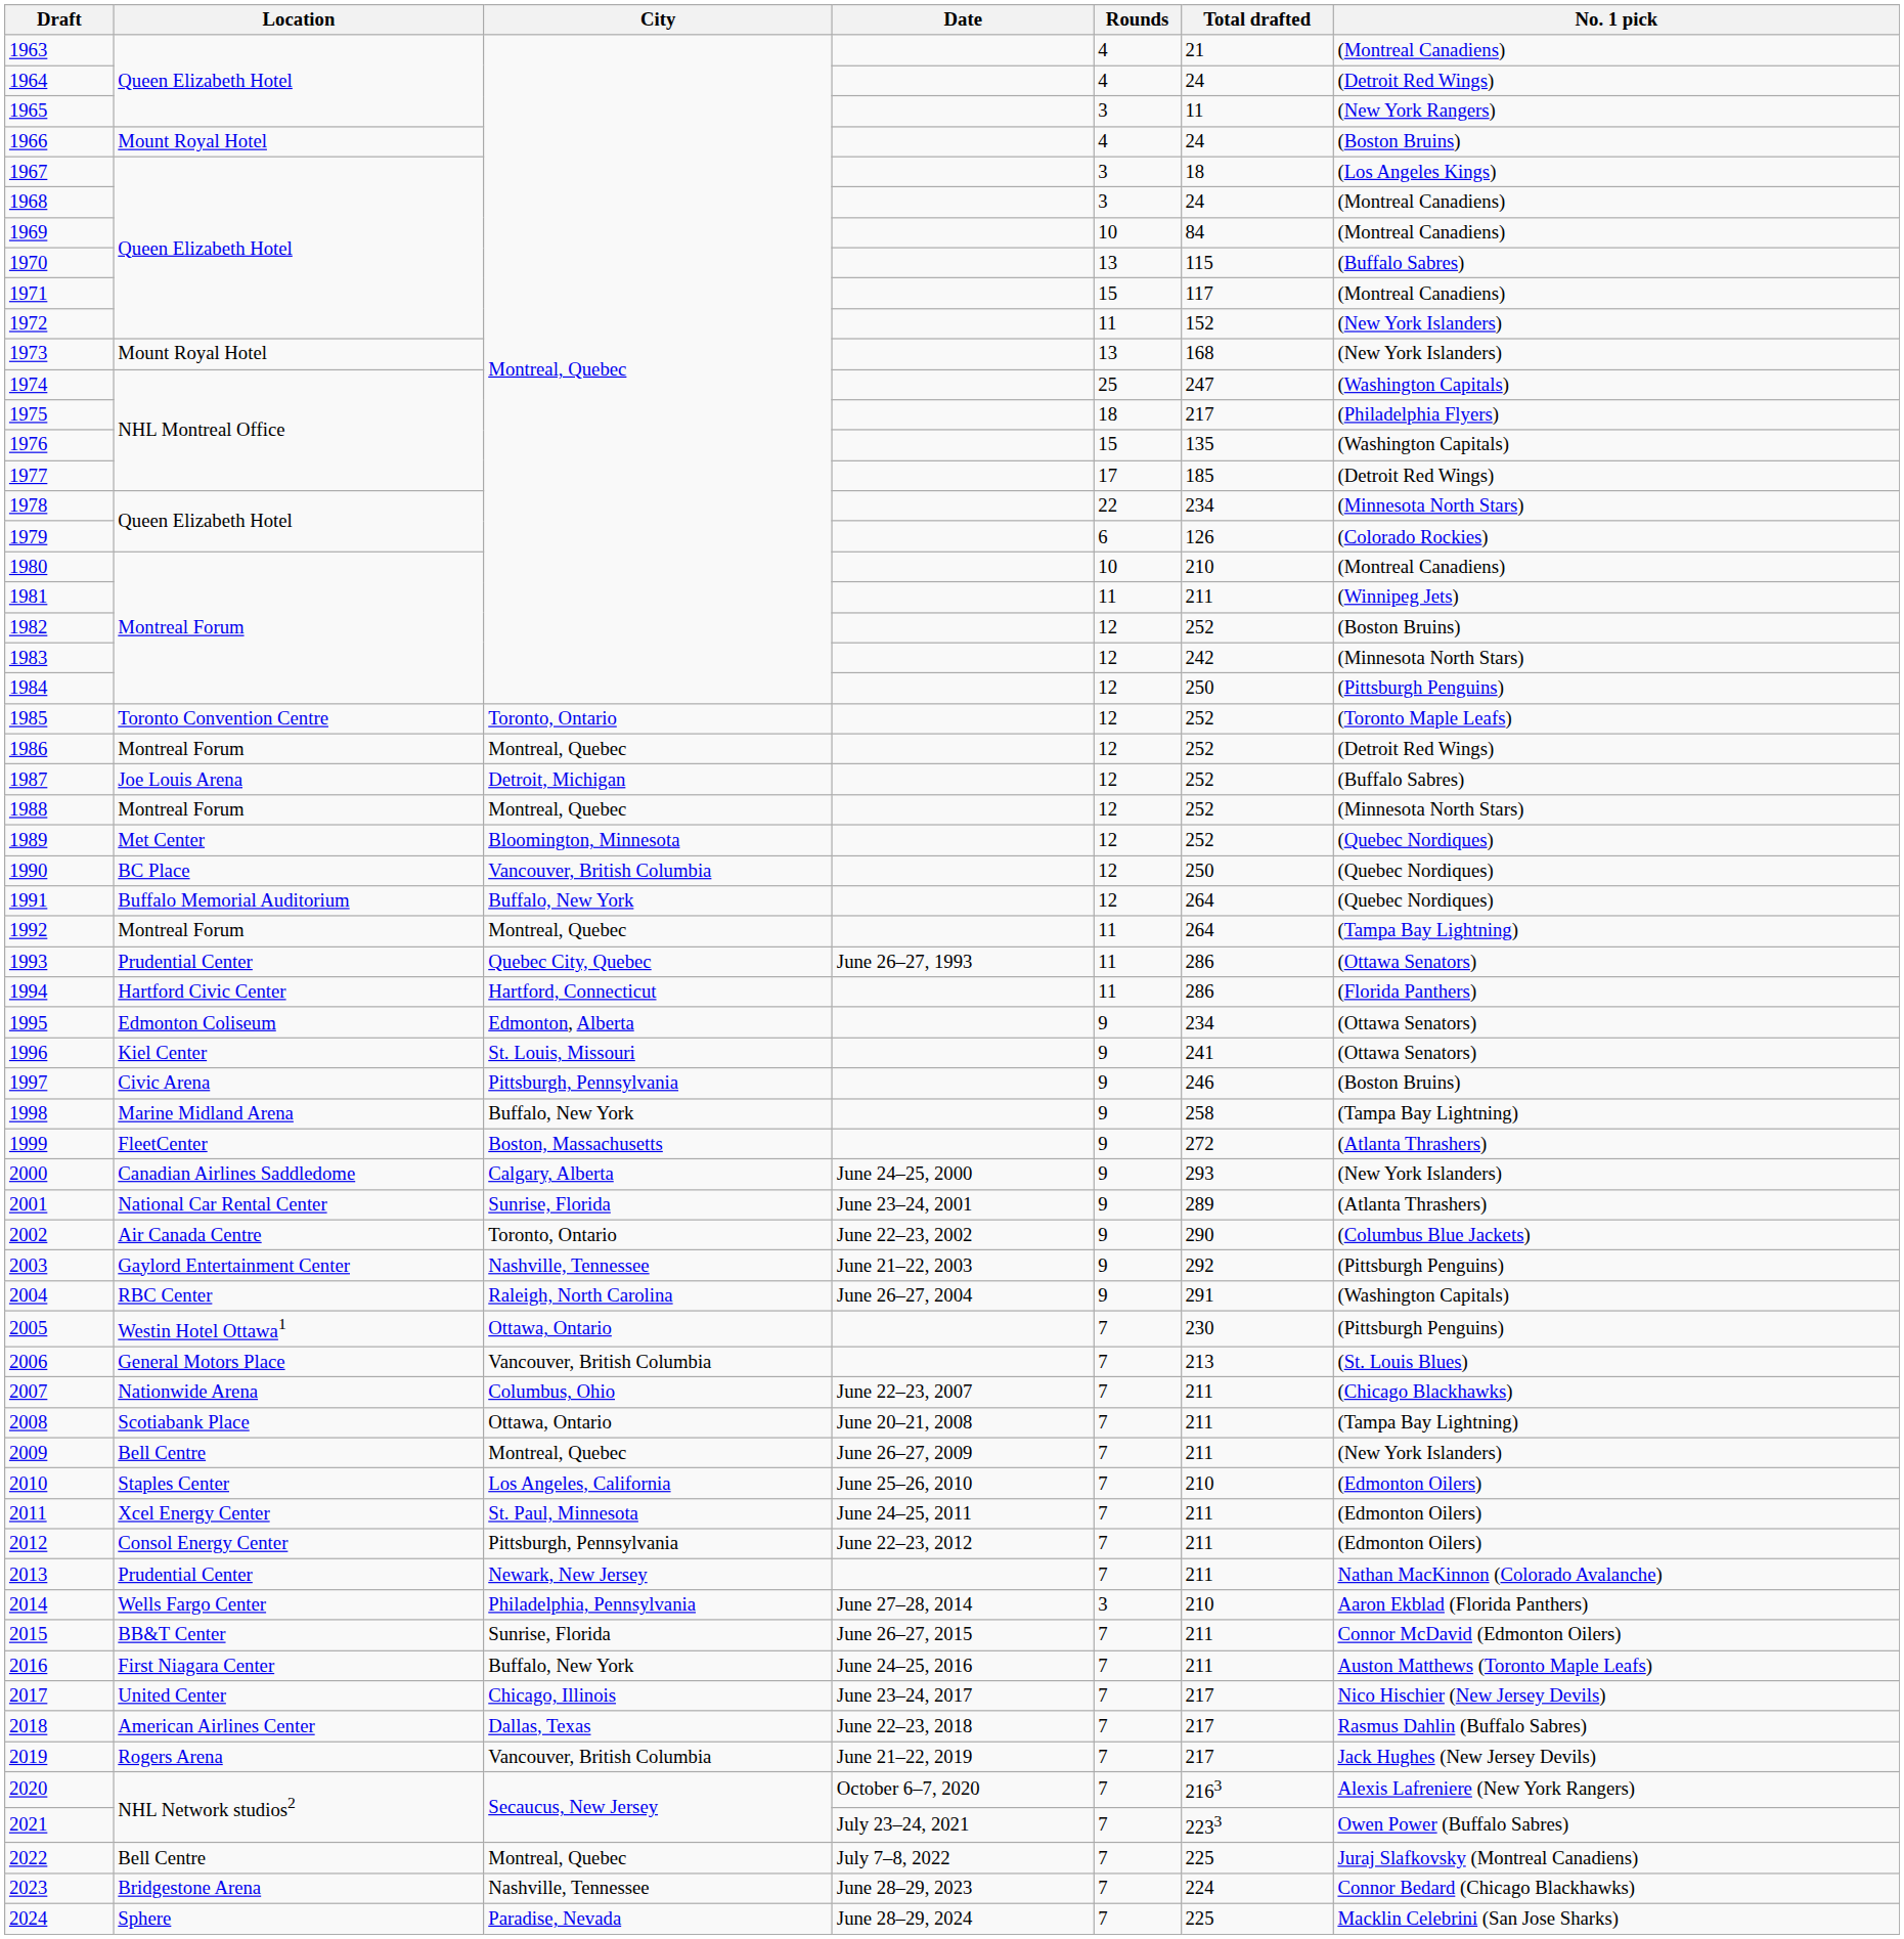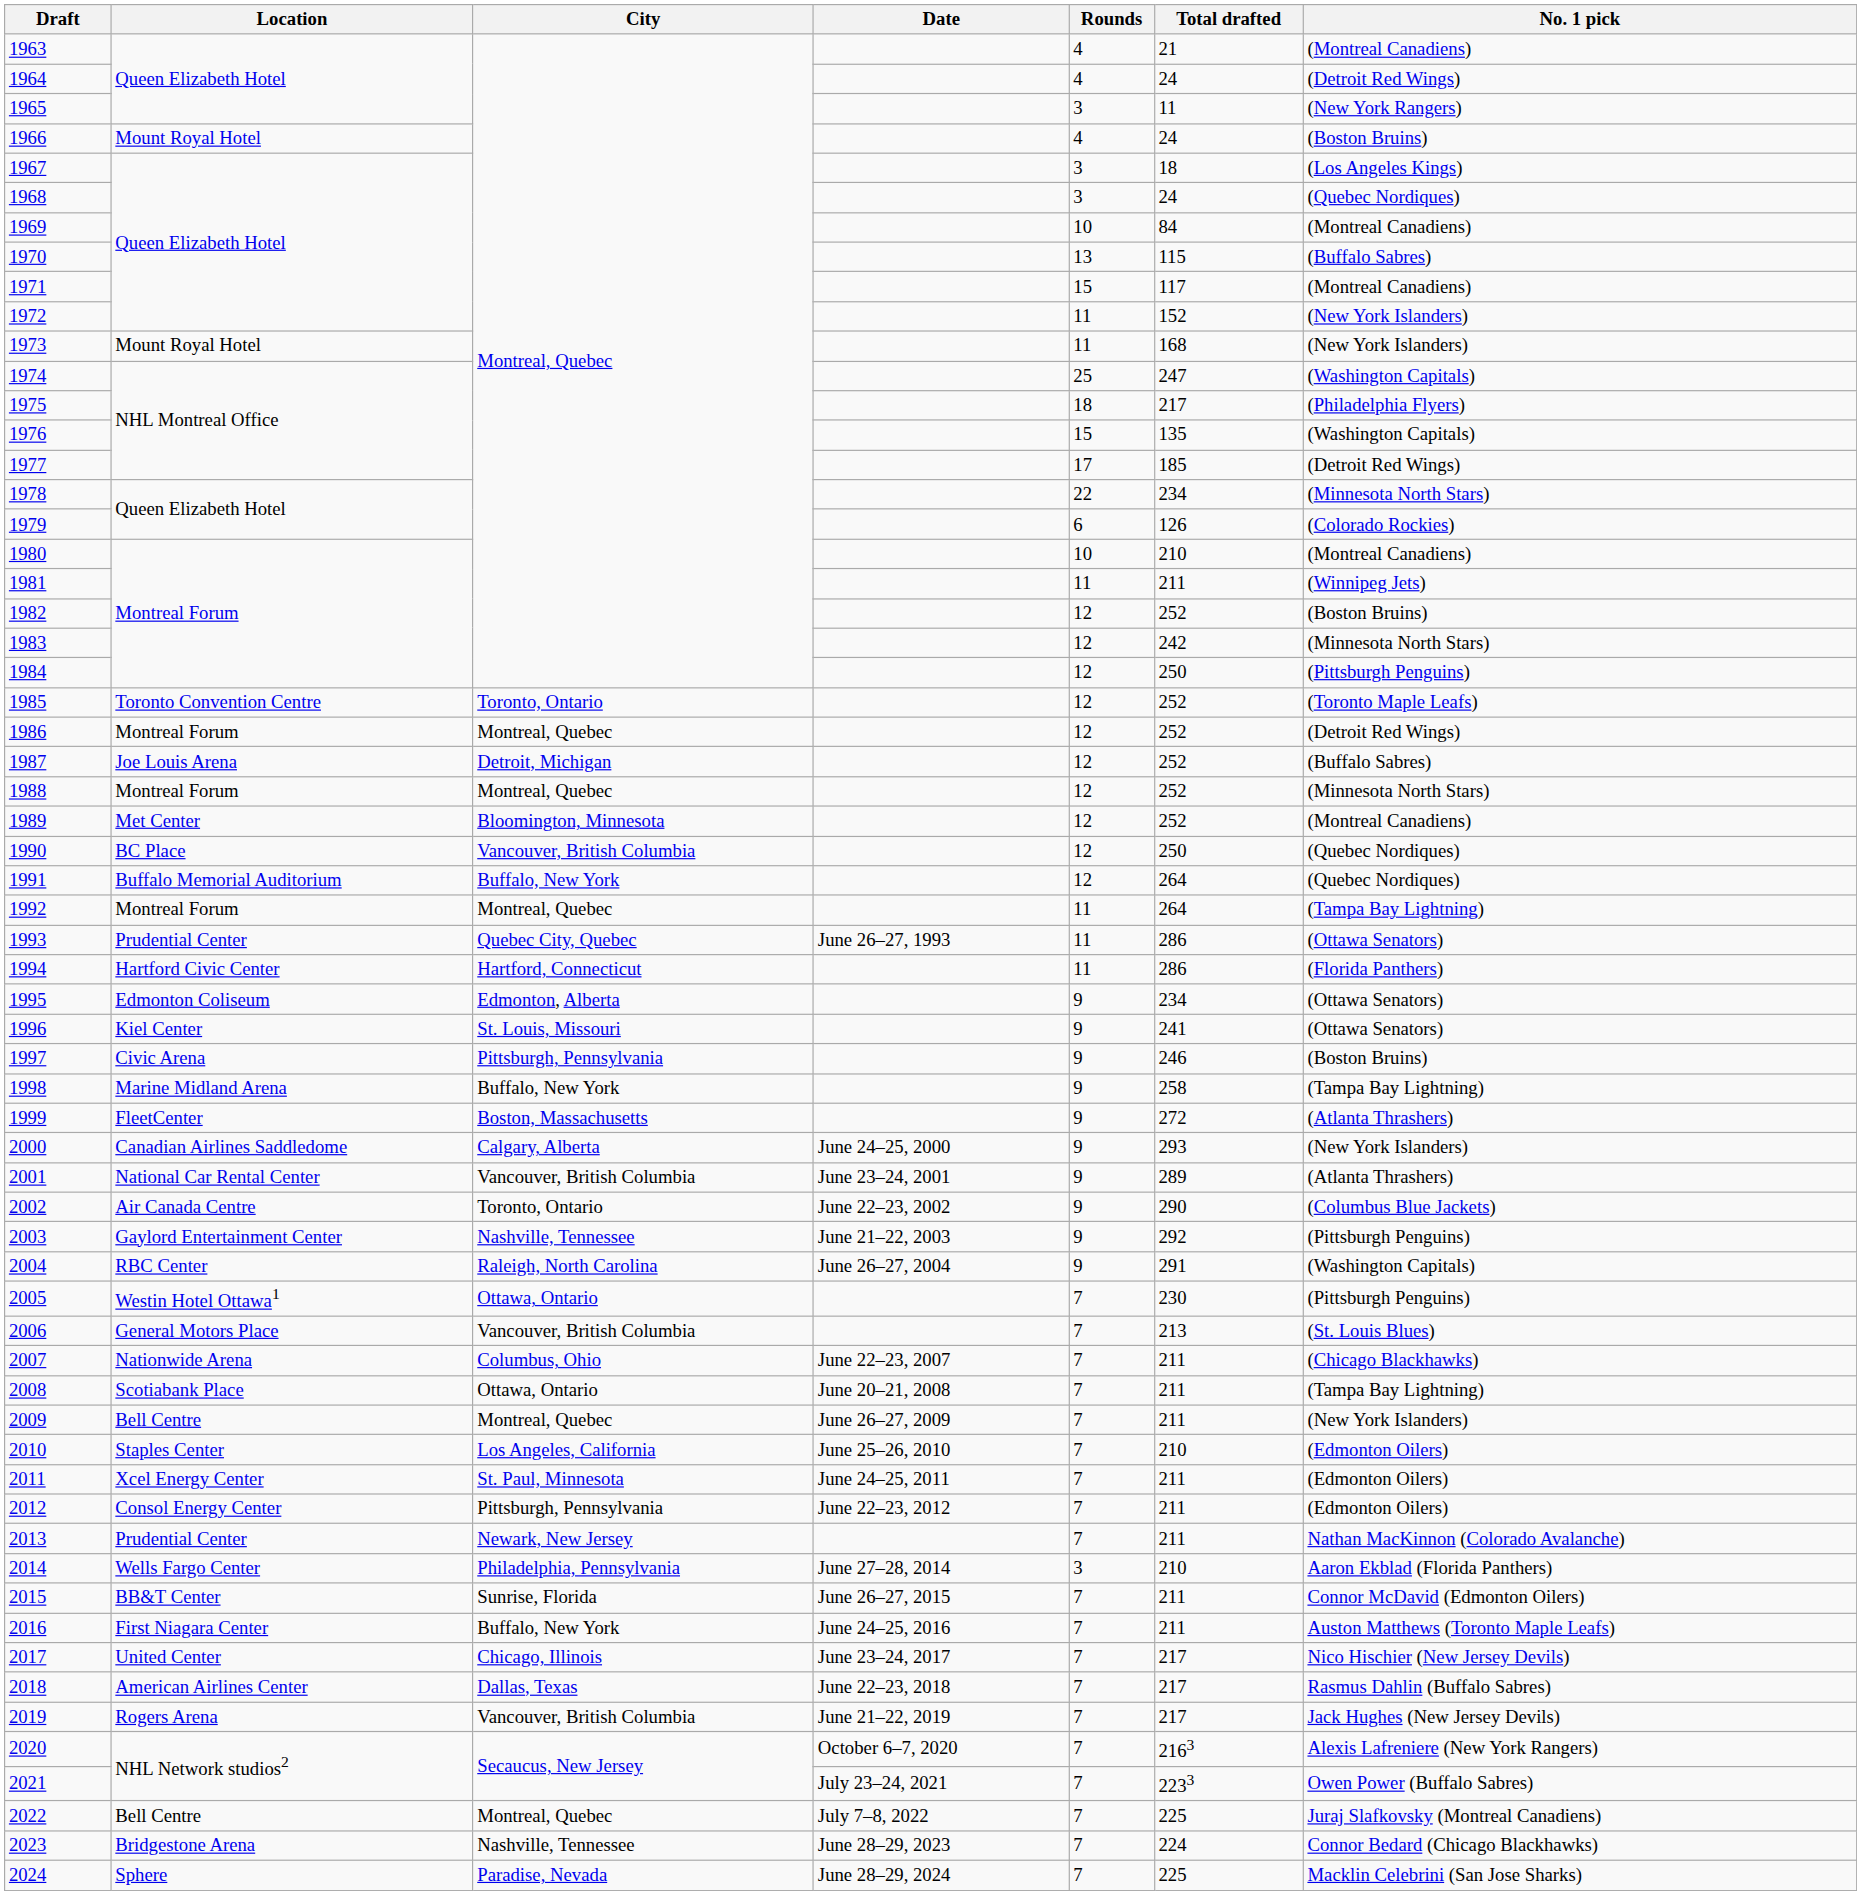1968 | No. 1 pick: (Montreal Canadiens) -> (Quebec Nordiques)
1973 | Rounds: 13 -> 11
1989 | No. 1 pick: (Quebec Nordiques) -> (Montreal Canadiens)
2001 | City: Sunrise, Florida -> Vancouver, British Columbia
